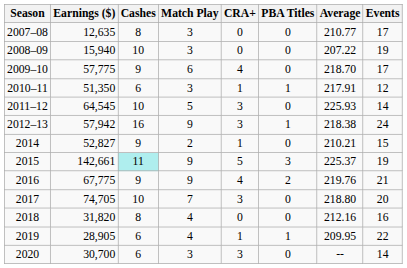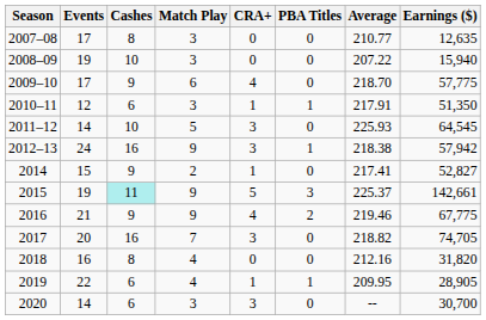columns swapped: Events <-> Earnings ($)
2014 | Average: 210.21 -> 217.41
2016 | Average: 219.76 -> 219.46
2017 | Cashes: 10 -> 16
2017 | Average: 218.80 -> 218.82
